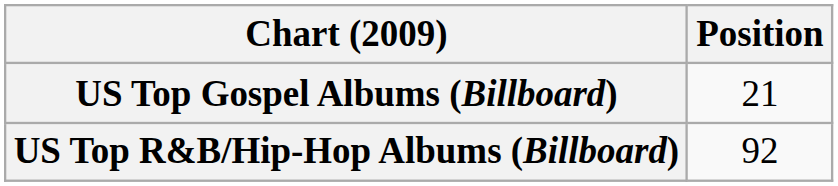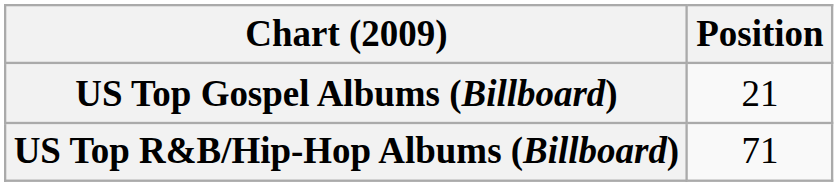US Top R&B/Hip-Hop Albums (Billboard) | Position: 92 -> 71
